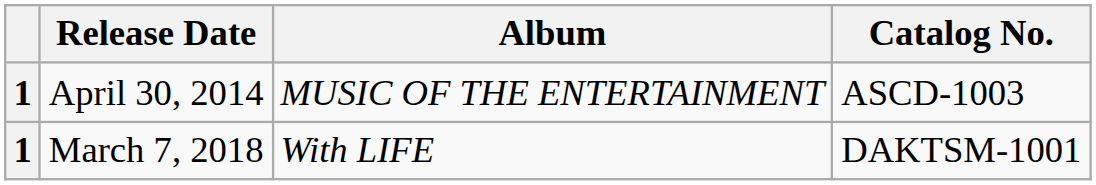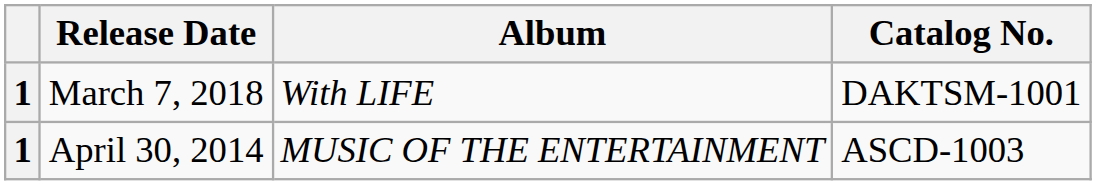rows swapped: April 30, 2014 <-> March 7, 2018
